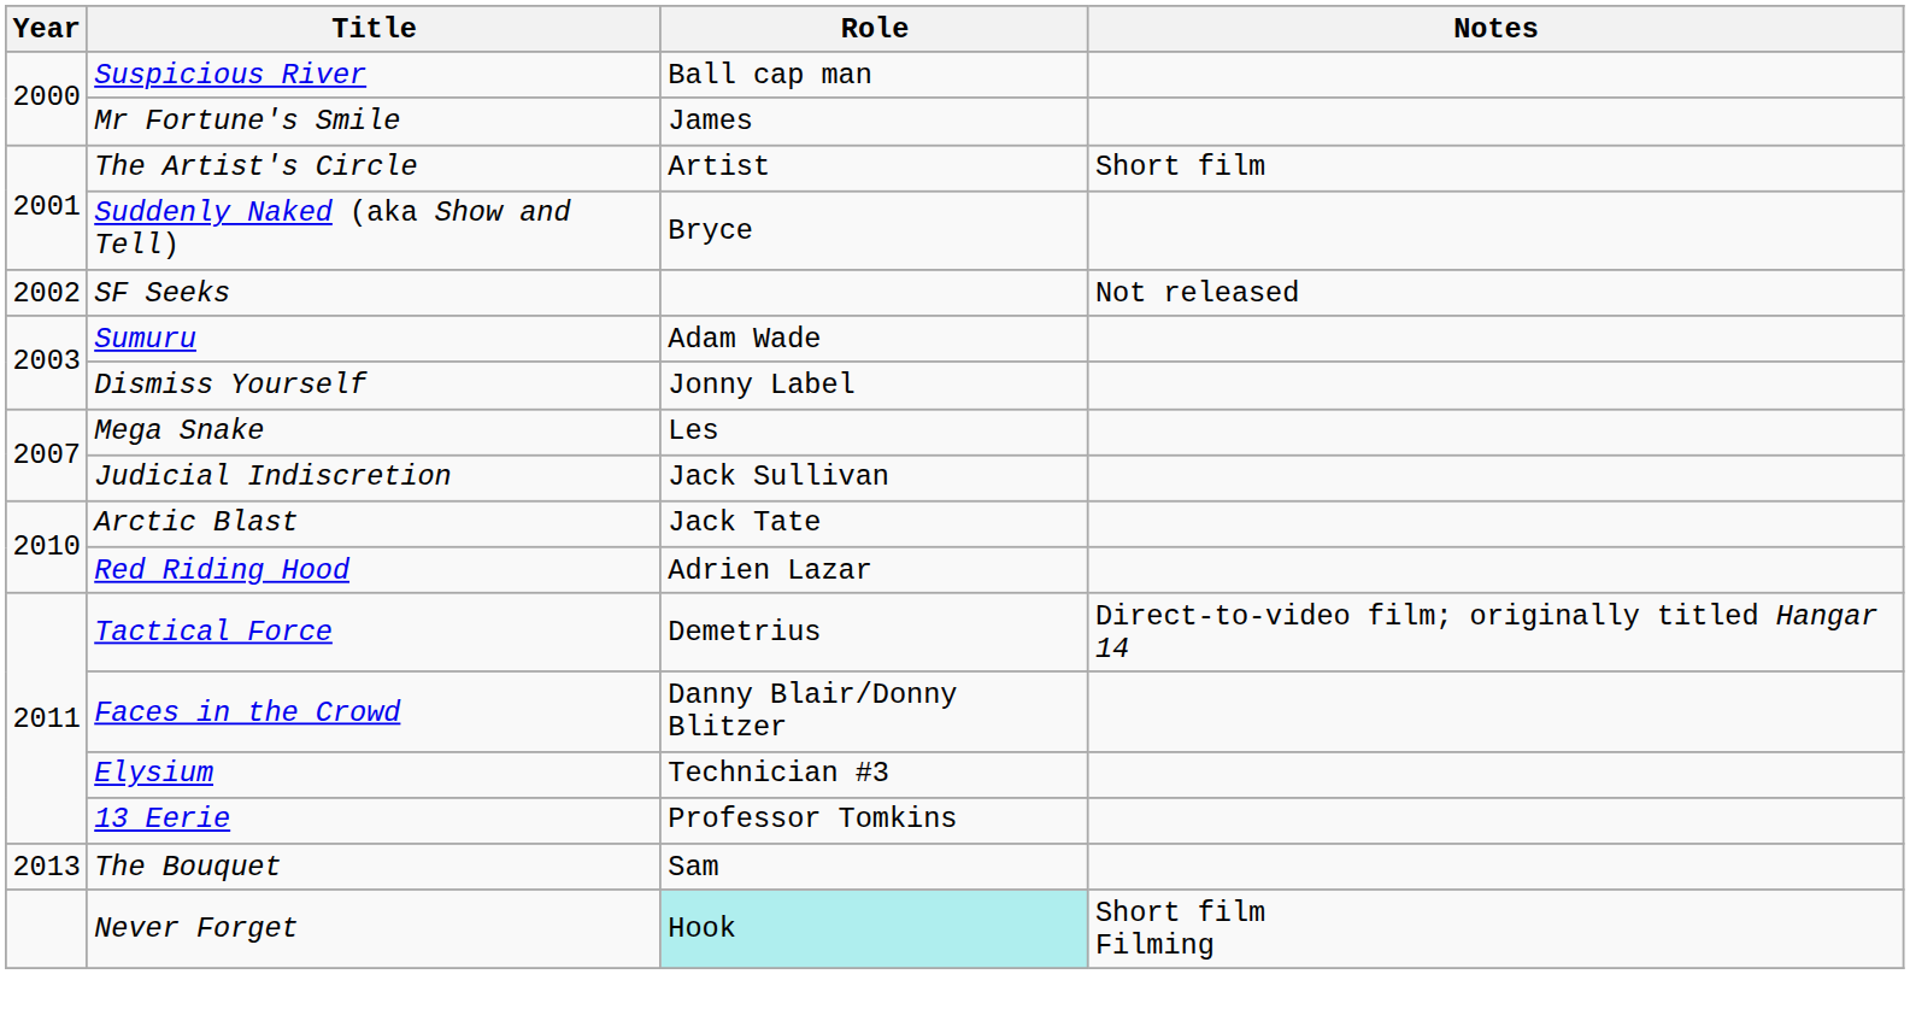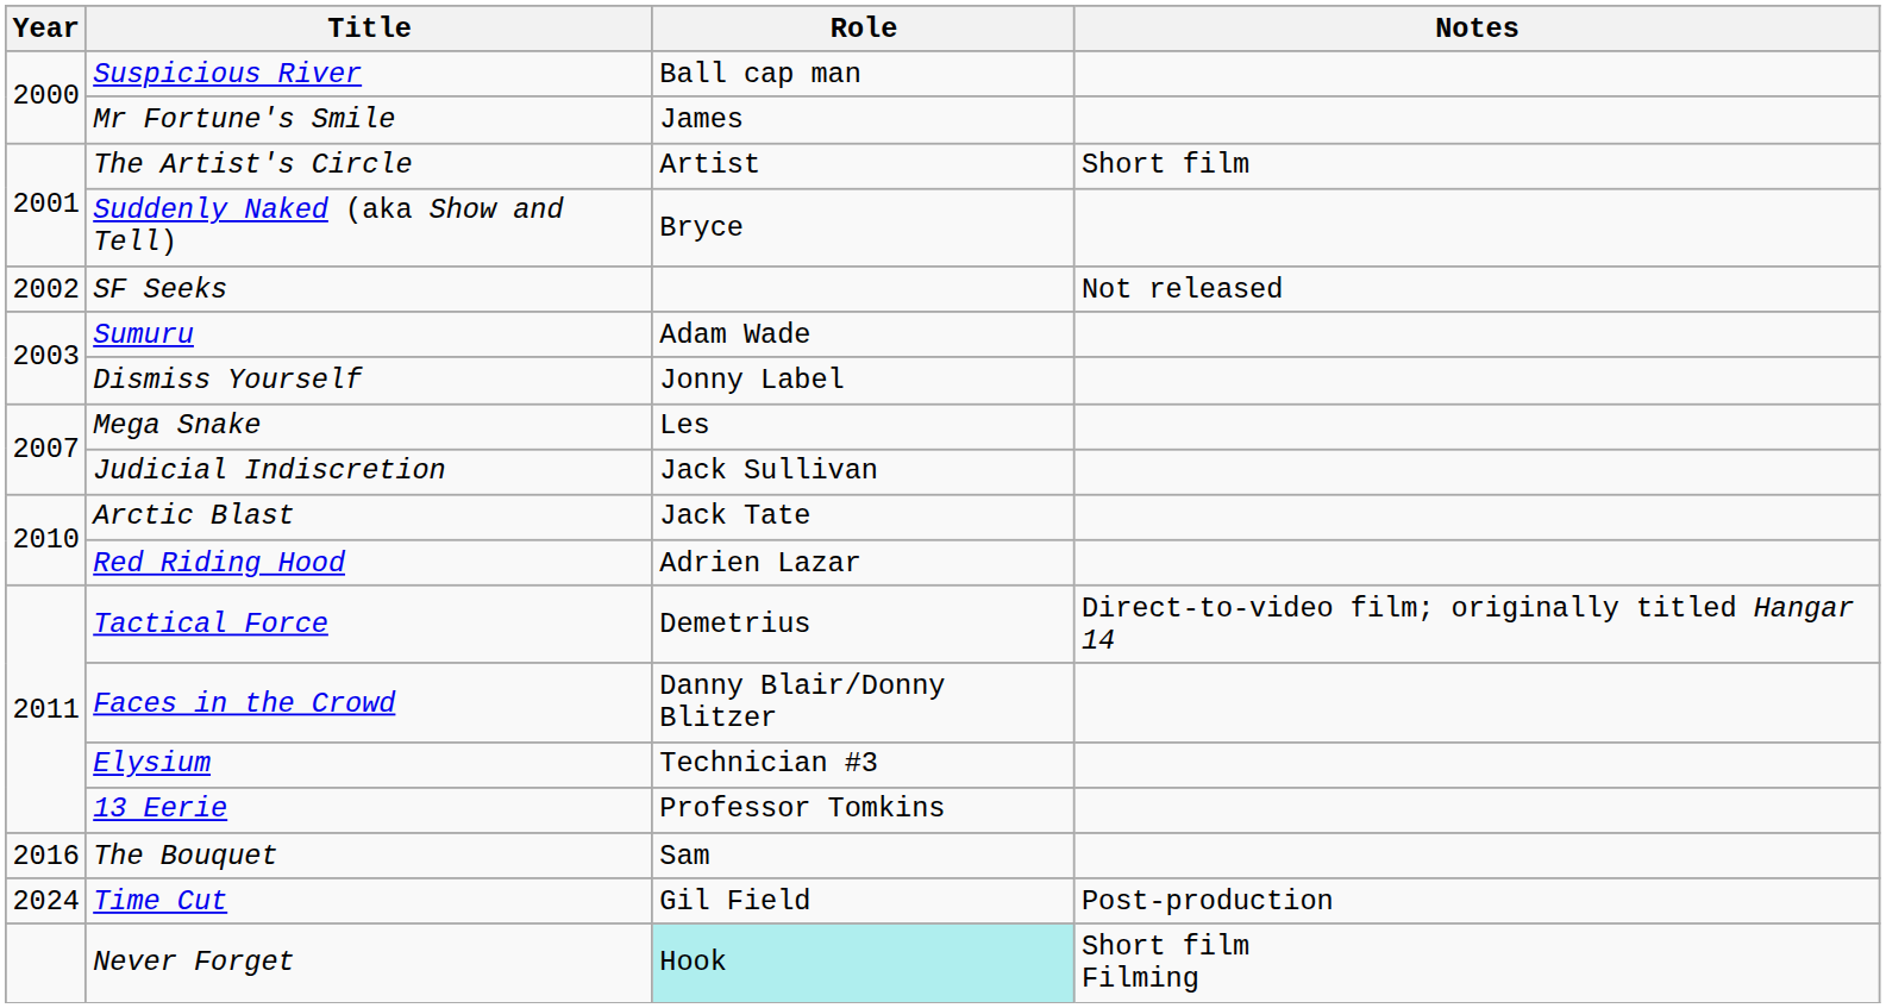The Bouquet | Year: 2013 -> 2016
+ row: 2024 | Time Cut | Gil Field | Post-production
